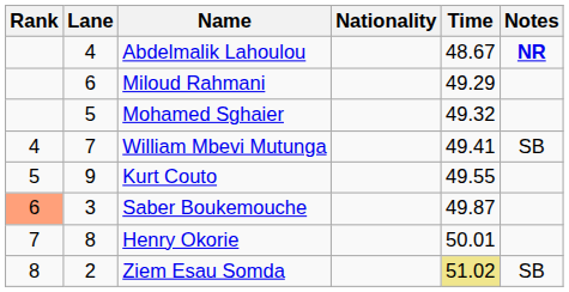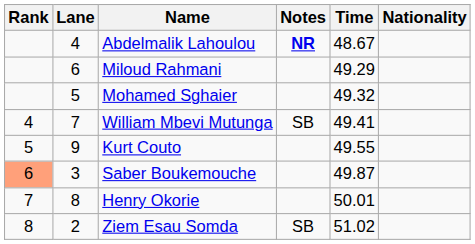columns swapped: Nationality <-> Notes
Ziem Esau Somda | Time: khaki background -> no background
